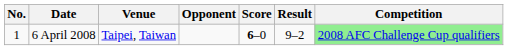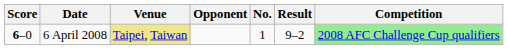columns swapped: No. <-> Score
6 April 2008 | Venue: no background -> khaki background
